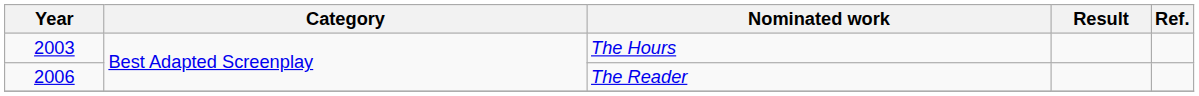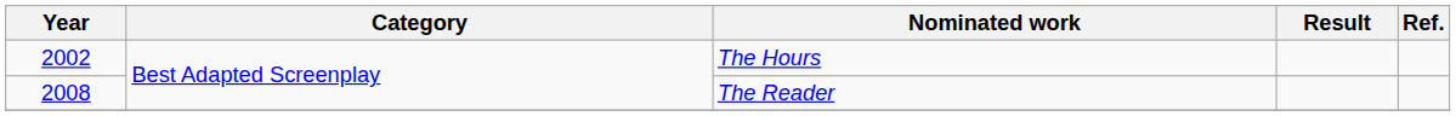The Hours | Year: 2003 -> 2002
The Reader | Year: 2006 -> 2008
